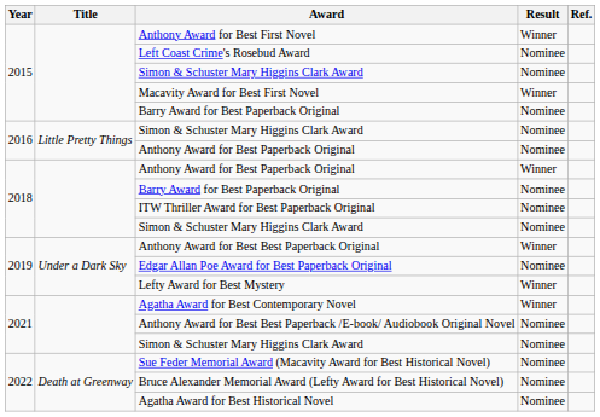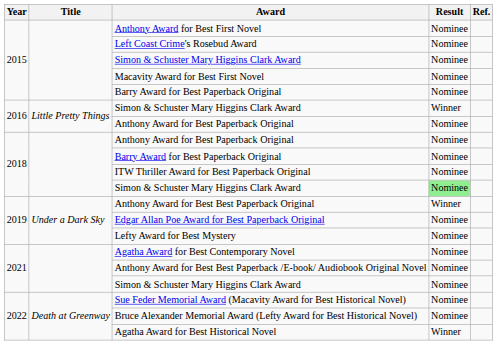Anthony Award for Best First Novel | Result: Winner -> Nominee
Macavity Award for Best First Novel | Result: Winner -> Nominee
2016 / Simon & Schuster Mary Higgins Clark Award | Result: Nominee -> Winner
2018 / Anthony Award for Best Paperback Original | Result: Winner -> Nominee
2018 / Simon & Schuster Mary Higgins Clark Award | Result: no background -> lightgreen background
Lefty Award for Best Mystery | Result: Winner -> Nominee
Agatha Award for Best Contemporary Novel | Result: Winner -> Nominee
Agatha Award for Best Historical Novel | Result: Nominee -> Winner
